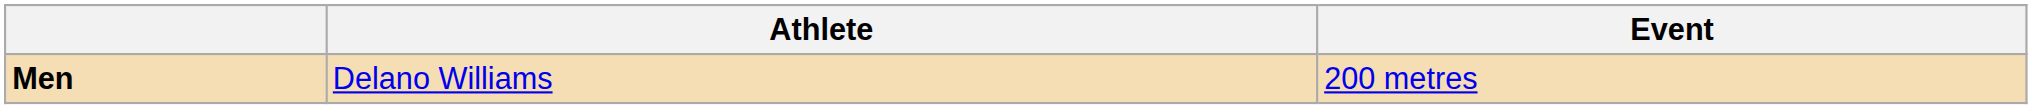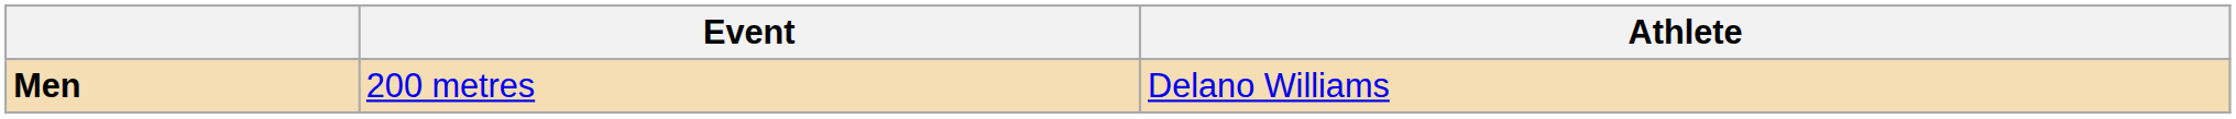columns swapped: Event <-> Athlete
